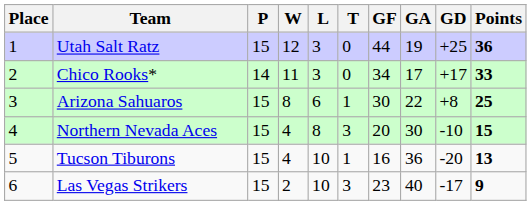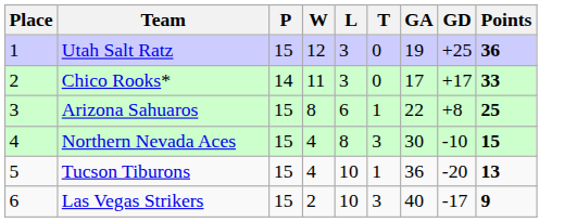- column: GF | 44 | 34 | 30 | 20 | 16 | 23
